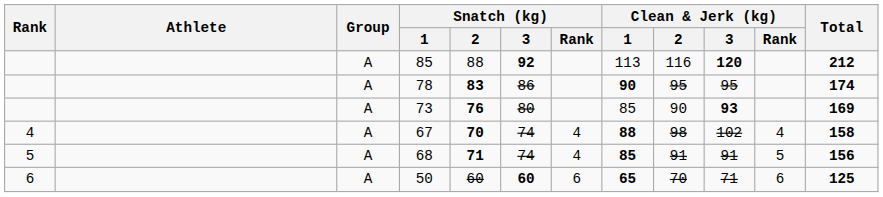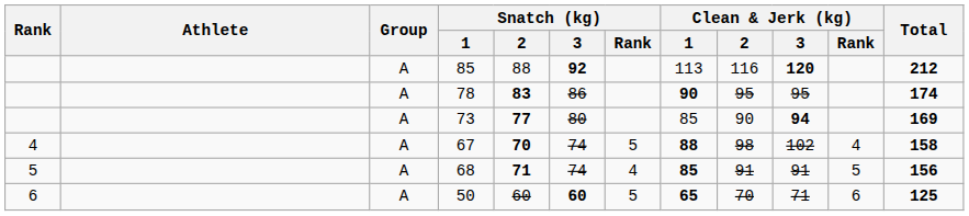73 | Snatch (kg) / 2: 76 -> 77
73 | Clean & Jerk (kg) / 3: 93 -> 94
67 | Snatch (kg) / Rank: 4 -> 5
50 | Snatch (kg) / Rank: 6 -> 5
